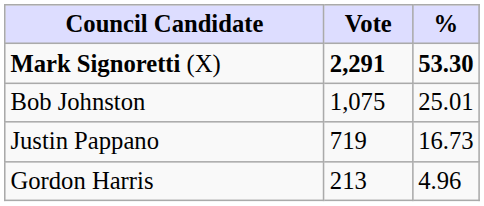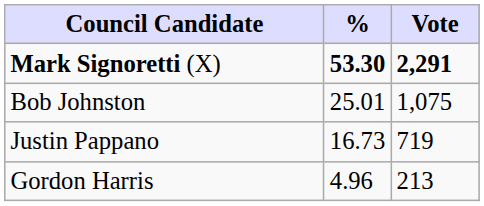columns swapped: Vote <-> %
